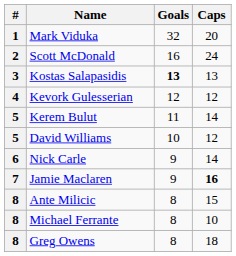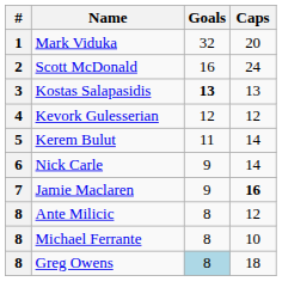- row: 5 | David Williams | 10 | 12
Ante Milicic | Caps: 15 -> 12
Greg Owens | Goals: no background -> lightblue background
